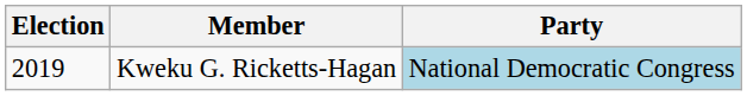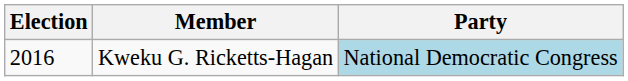Kweku G. Ricketts-Hagan | Election: 2019 -> 2016
